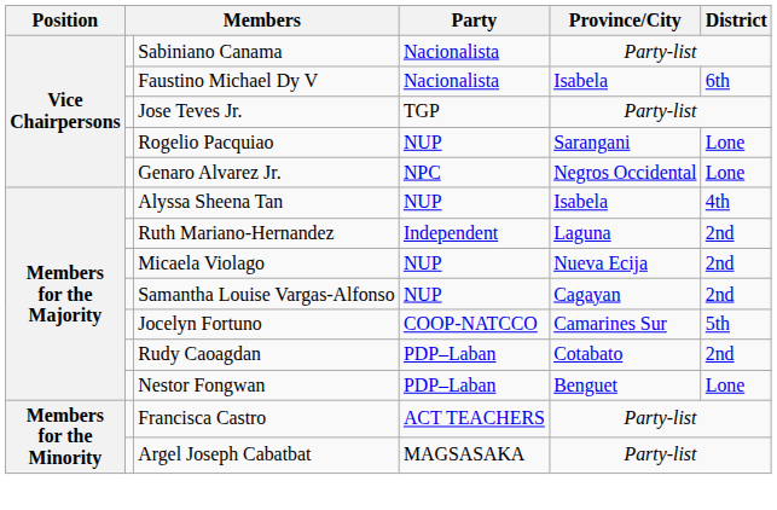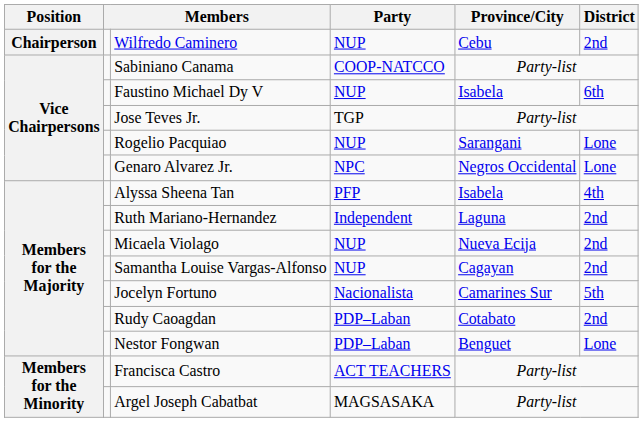+ row: Chairperson | Wilfredo Caminero | NUP | Cebu | 2nd
Sabiniano Canama | Party: Nacionalista -> COOP-NATCCO
Faustino Michael Dy V | Party: Nacionalista -> NUP
Alyssa Sheena Tan | Party: NUP -> PFP
Jocelyn Fortuno | Party: COOP-NATCCO -> Nacionalista
